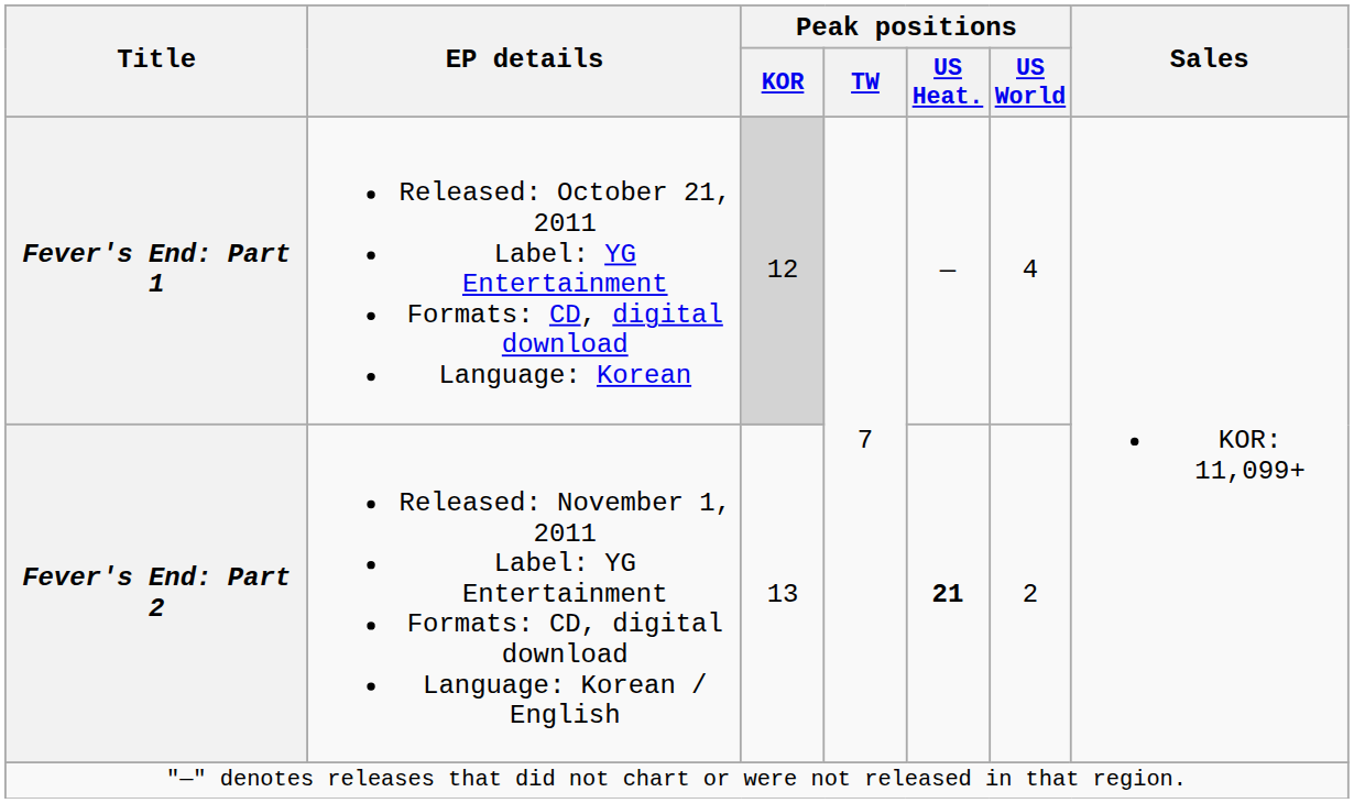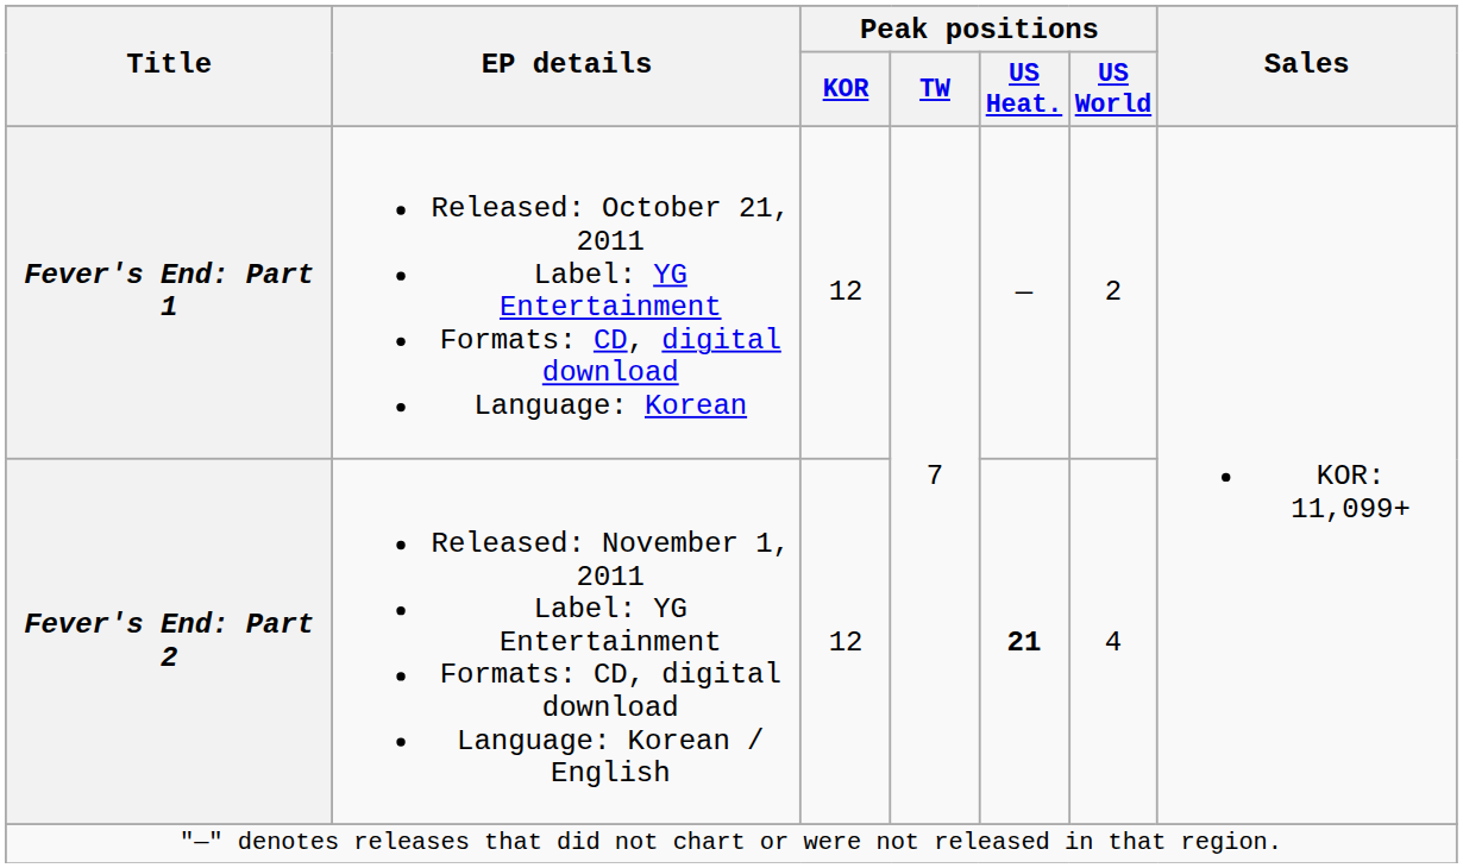Fever's End: Part 1 | Peak positions / KOR: lightgrey background -> no background
Fever's End: Part 1 | Peak positions / US World: 4 -> 2
Fever's End: Part 2 | Peak positions / KOR: 13 -> 12
Fever's End: Part 2 | Peak positions / US World: 2 -> 4
